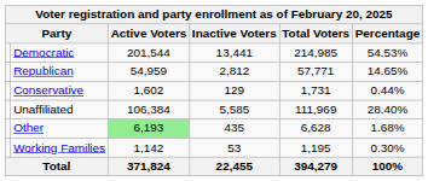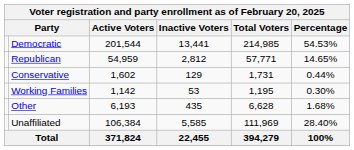rows swapped: Working Families <-> Unaffiliated
Other | Active Voters: lightgreen background -> no background
